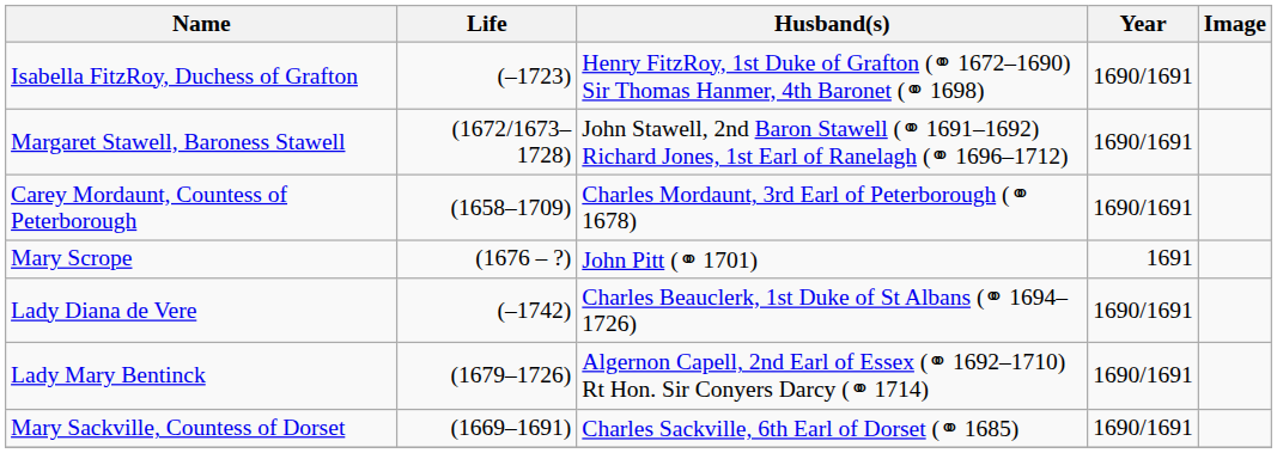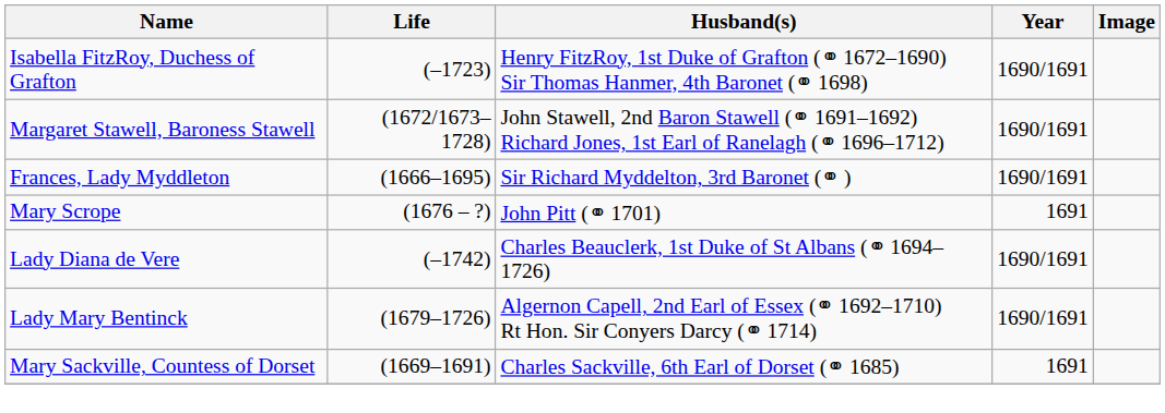- row: Carey Mordaunt, Countess of Peterborough | (1658–1709) | Charles Mordaunt, 3rd Earl of Peterborough (⚭ 1678) | 1690/1691
+ row: Frances, Lady Myddleton | (1666–1695) | Sir Richard Myddelton, 3rd Baronet (⚭ ) | 1690/1691
Mary Sackville, Countess of Dorset | Year: 1690/1691 -> 1691
